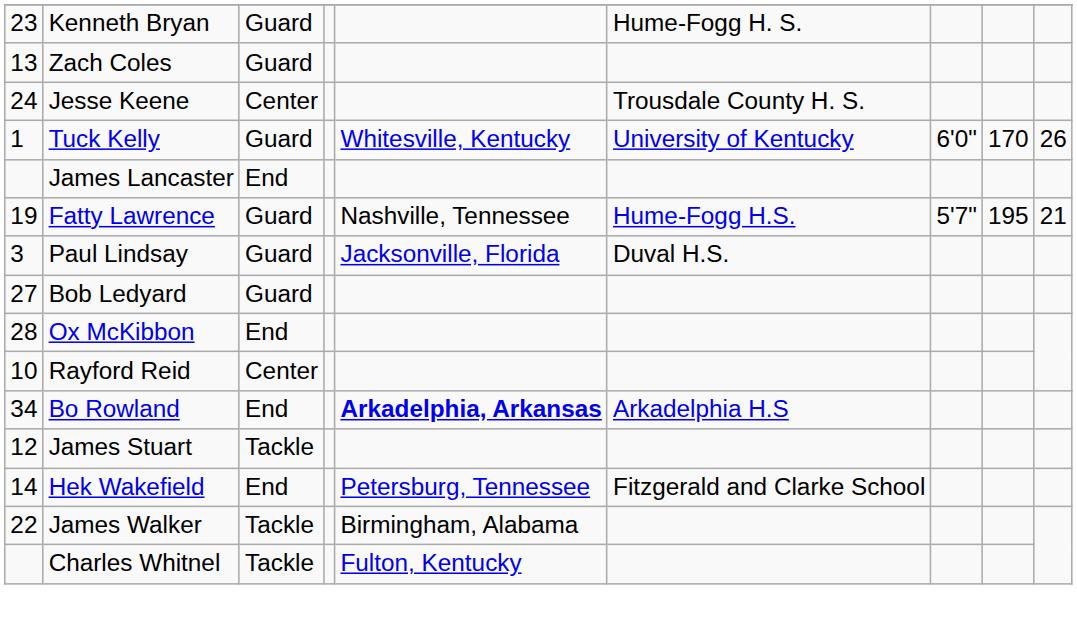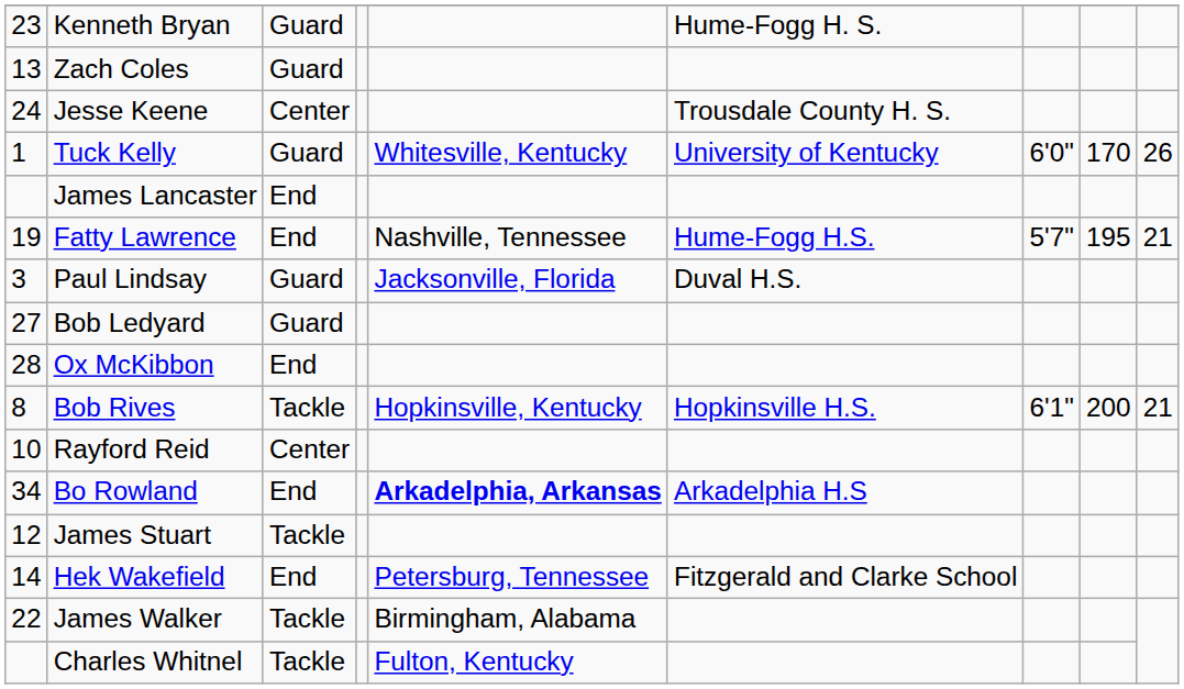Fatty Lawrence | column 3: Guard -> End
+ row: 8 | Bob Rives | Tackle | Hopkinsville, Kentucky | Hopkinsville H.S. | 6'1" | 200 | 21
